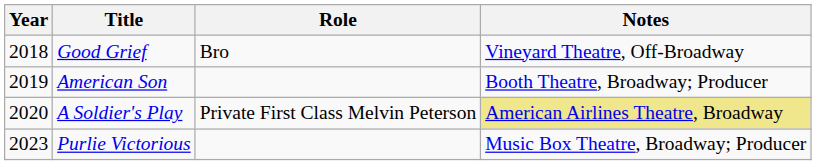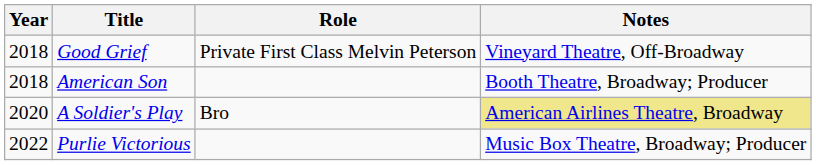Good Grief | Role: Bro -> Private First Class Melvin Peterson
American Son | Year: 2019 -> 2018
A Soldier's Play | Role: Private First Class Melvin Peterson -> Bro
Purlie Victorious | Year: 2023 -> 2022
